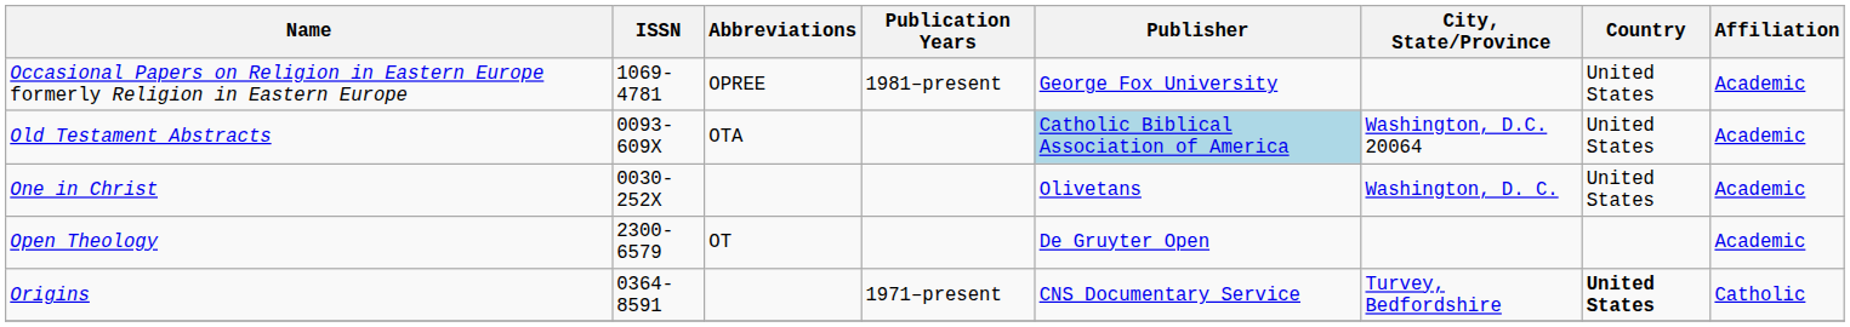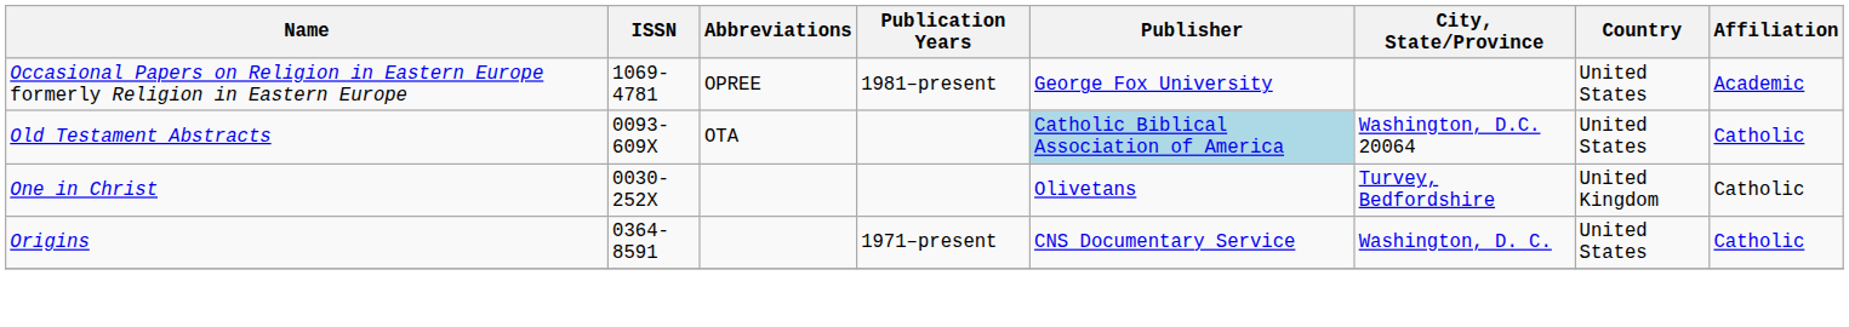Old Testament Abstracts | Affiliation: Academic -> Catholic
One in Christ | City, State/Province: Washington, D. C. -> Turvey, Bedfordshire
One in Christ | Country: United States -> United Kingdom
One in Christ | Affiliation: Academic -> Catholic
- row: Open Theology | 2300-6579 | OT | De Gruyter Open | Academic
Origins | City, State/Province: Turvey, Bedfordshire -> Washington, D. C.
Origins | Country: bold -> normal
